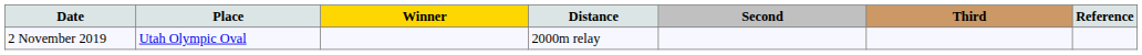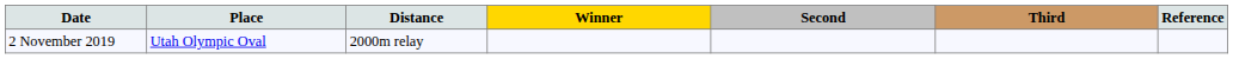columns swapped: Distance <-> Winner
